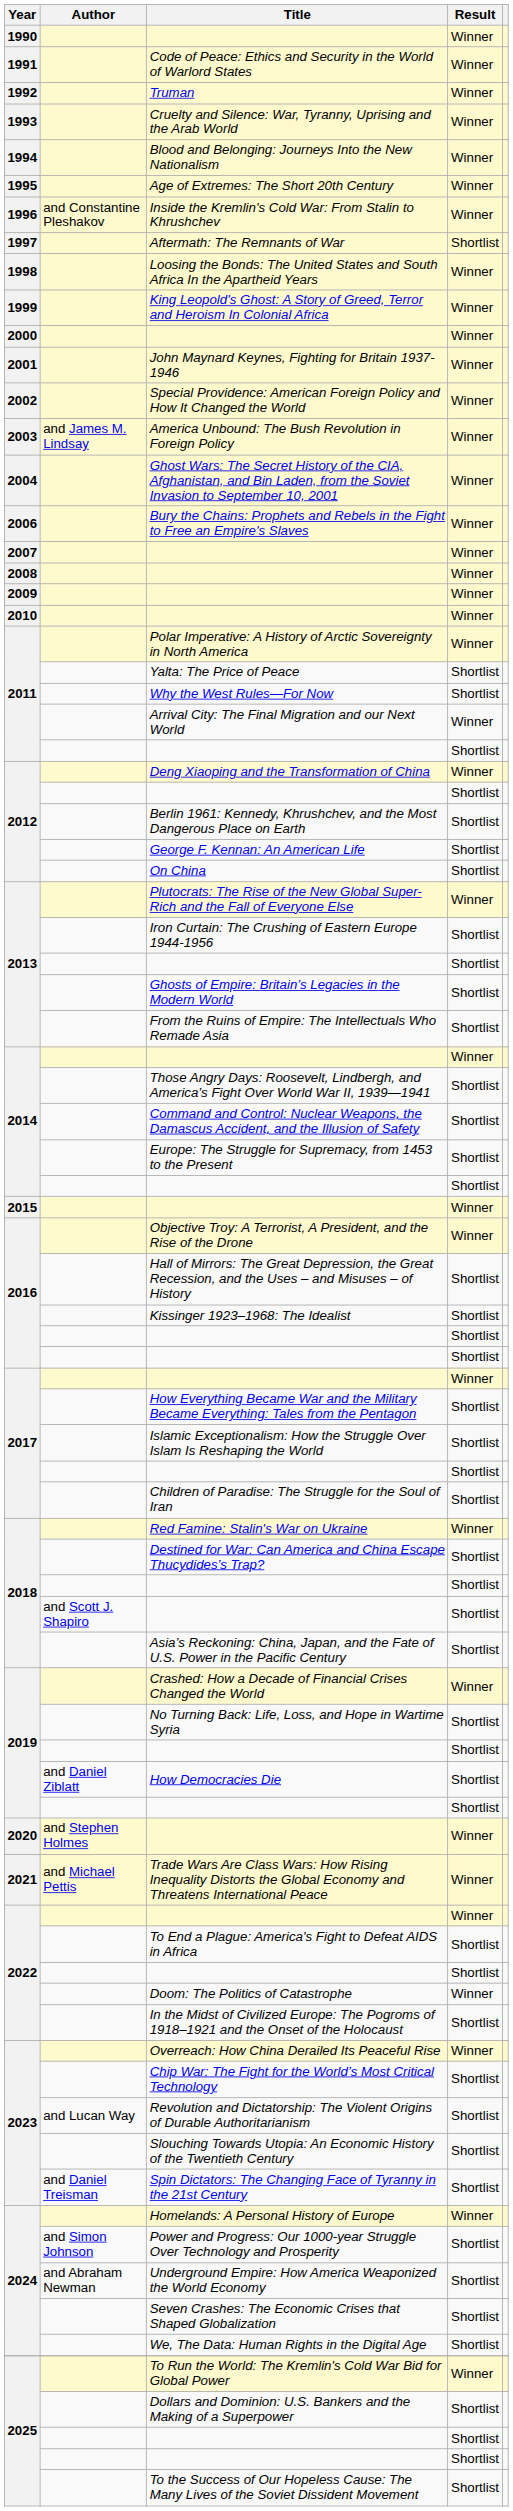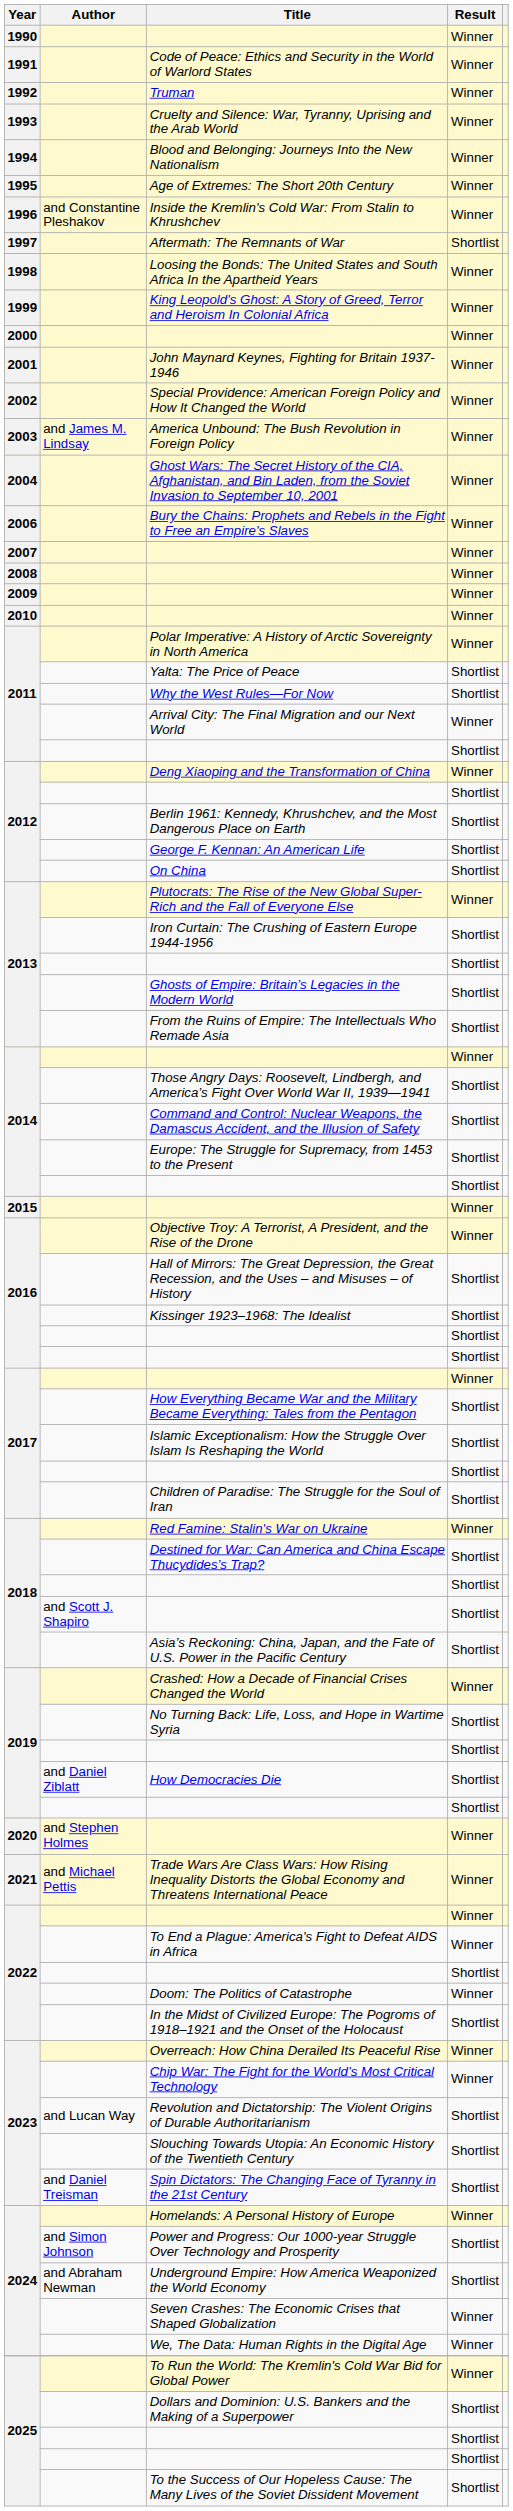To End a Plague: America's Fight to Defeat AIDS in Africa | Result: Shortlist -> Winner
Chip War: The Fight for the World’s Most Critical Technology | Result: Shortlist -> Winner
Seven Crashes: The Economic Crises that Shaped Globalization | Result: Shortlist -> Winner
We, The Data: Human Rights in the Digital Age | Result: Shortlist -> Winner
